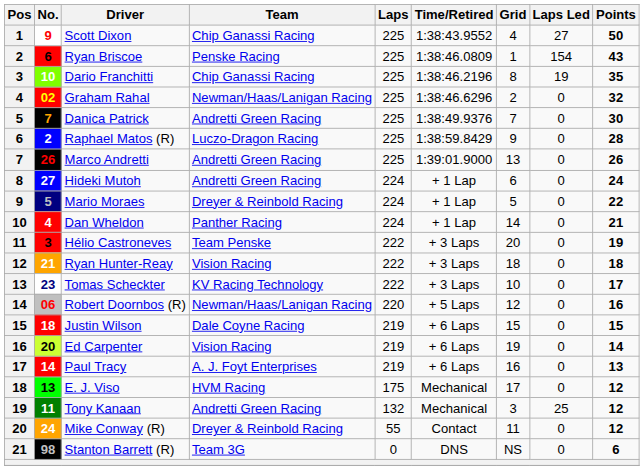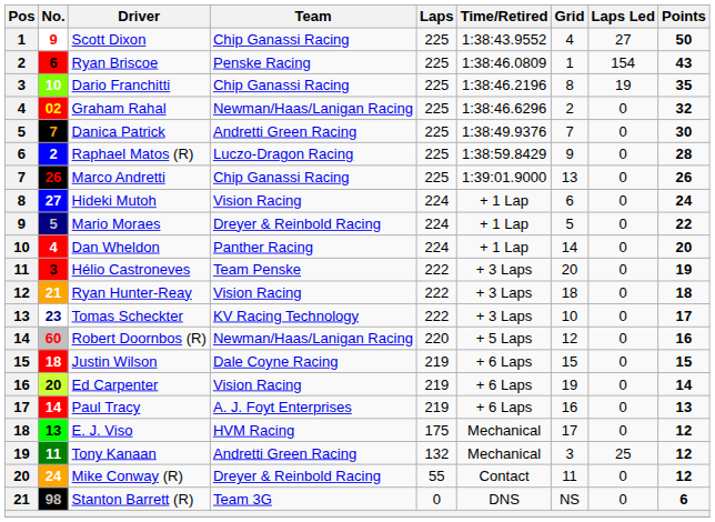Marco Andretti | Team: Andretti Green Racing -> Chip Ganassi Racing
Hideki Mutoh | Team: Andretti Green Racing -> Vision Racing
Dan Wheldon | Points: 21 -> 20
Robert Doornbos (R) | No.: 06 -> 60
